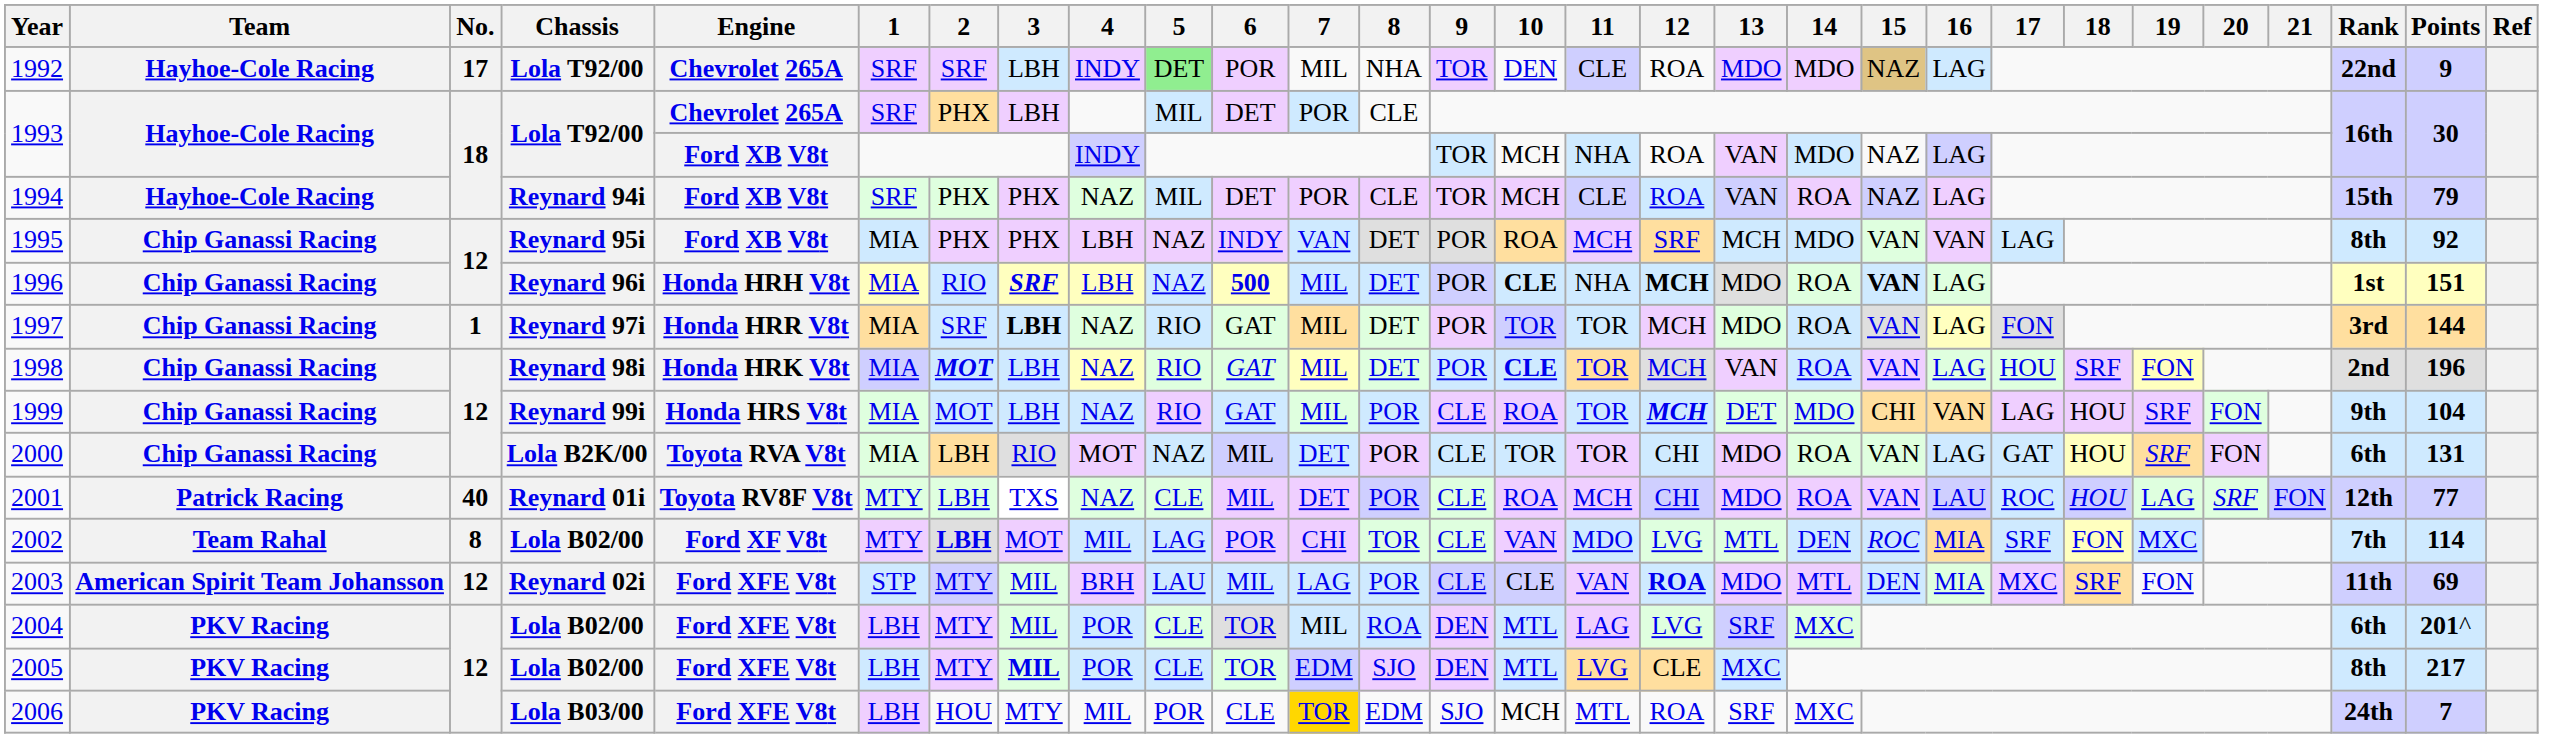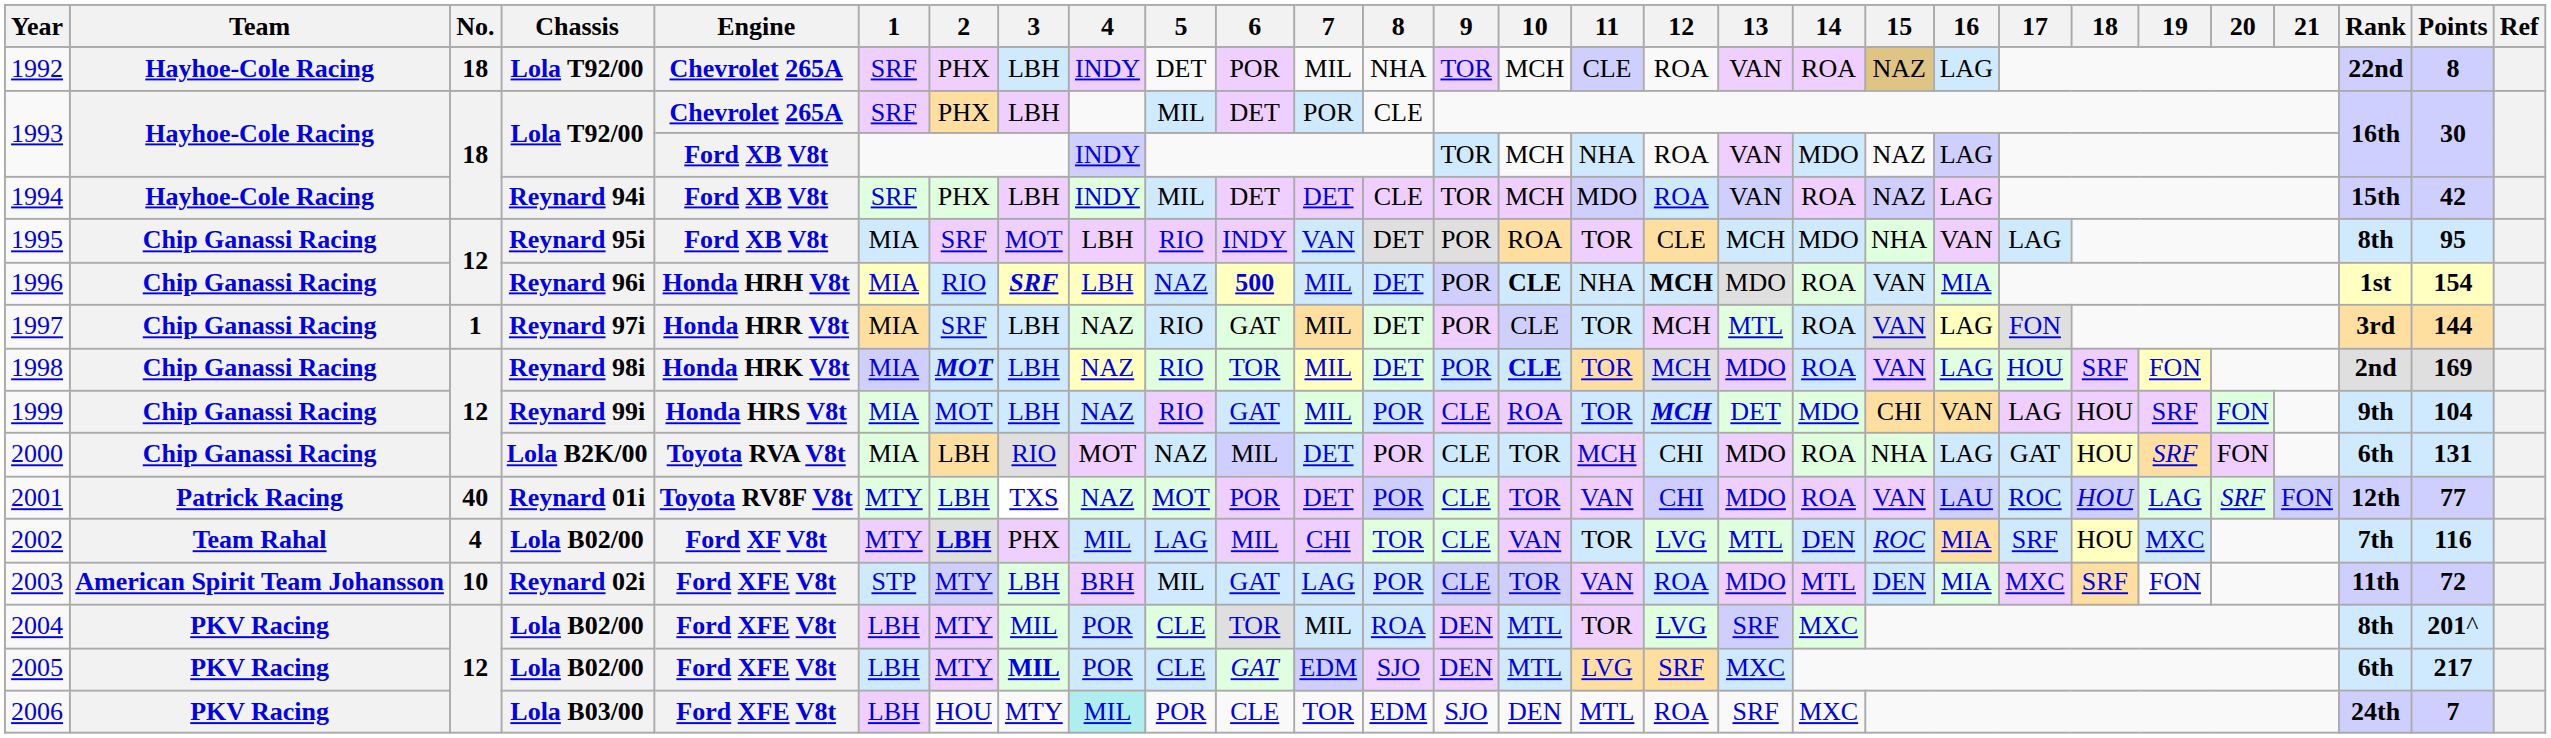1992 | No.: 17 -> 18
1992 | 2: SRF -> PHX
1992 | 5: lightgreen background -> no background
1992 | 10: DEN -> MCH
1992 | 13: MDO -> VAN
1992 | 14: MDO -> ROA
1992 | Points: 9 -> 8
1994 | 3: PHX -> LBH
1994 | 4: NAZ -> INDY
1994 | 7: POR -> DET
1994 | 11: CLE -> MDO
1994 | Points: 79 -> 42
1995 | 2: PHX -> SRF
1995 | 3: PHX -> MOT
1995 | 5: NAZ -> RIO
1995 | 11: MCH -> TOR
1995 | 12: SRF -> CLE
1995 | 15: VAN -> NHA
1995 | Points: 92 -> 95
1996 | 15: bold -> normal
1996 | 16: LAG -> MIA
1996 | Points: 151 -> 154
1997 | 3: bold -> normal
1997 | 10: TOR -> CLE
1997 | 13: MDO -> MTL
1998 | 6: GAT -> TOR
1998 | 13: VAN -> MDO
1998 | Points: 196 -> 169
2000 | 11: TOR -> MCH
2000 | 15: VAN -> NHA
2001 | 5: CLE -> MOT
2001 | 6: MIL -> POR
2001 | 10: ROA -> TOR
2001 | 11: MCH -> VAN
2002 | No.: 8 -> 4
2002 | 3: MOT -> PHX
2002 | 6: POR -> MIL
2002 | 11: MDO -> TOR
2002 | 18: FON -> HOU
2002 | Points: 114 -> 116
2003 | No.: 12 -> 10
2003 | 3: MIL -> LBH
2003 | 5: LAU -> MIL
2003 | 6: MIL -> GAT
2003 | 10: CLE -> TOR
2003 | 12: bold -> normal
2003 | Points: 69 -> 72
2004 | 11: LAG -> TOR
2004 | Rank: 6th -> 8th
2005 | 6: TOR -> GAT
2005 | 12: CLE -> SRF
2005 | Rank: 8th -> 6th
2006 | 4: no background -> paleturquoise background
2006 | 7: gold background -> no background
2006 | 10: MCH -> DEN
